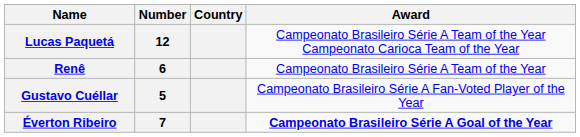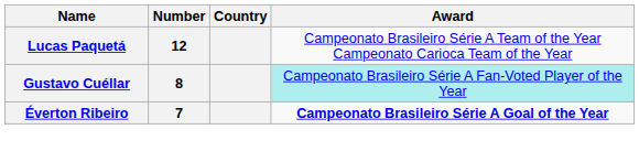- row: Renê | 6 | Campeonato Brasileiro Série A Team of the Year
Gustavo Cuéllar | Number: 5 -> 8
Gustavo Cuéllar | Award: no background -> paleturquoise background
